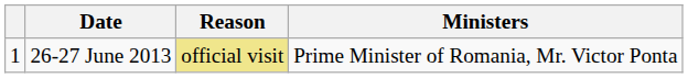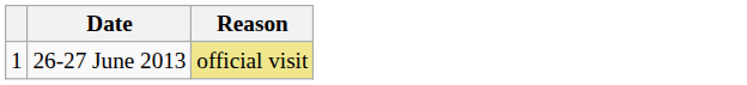- column: Ministers | Prime Minister of Romania, Mr. Victor Ponta
